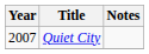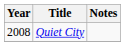Quiet City | Year: 2007 -> 2008
